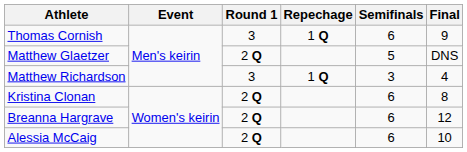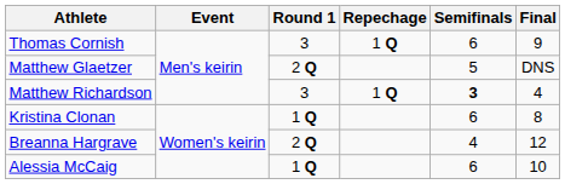Matthew Richardson | Semifinals: normal -> bold
Kristina Clonan | Round 1: 2 Q -> 1 Q
Breanna Hargrave | Semifinals: 6 -> 4
Alessia McCaig | Round 1: 2 Q -> 1 Q
